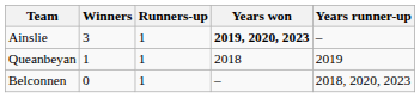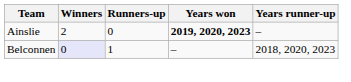Ainslie | Winners: 3 -> 2
Ainslie | Runners-up: 1 -> 0
- row: Queanbeyan | 1 | 1 | 2018 | 2019
Belconnen | Winners: no background -> lavender background
